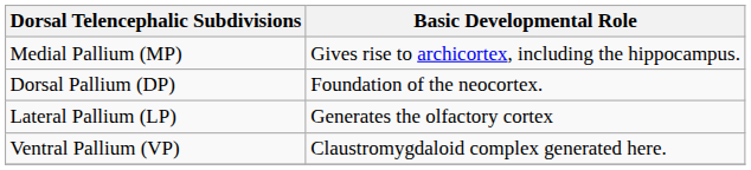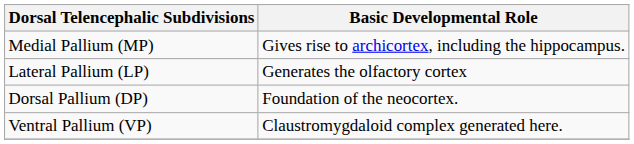rows swapped: Dorsal Pallium (DP) <-> Lateral Pallium (LP)
